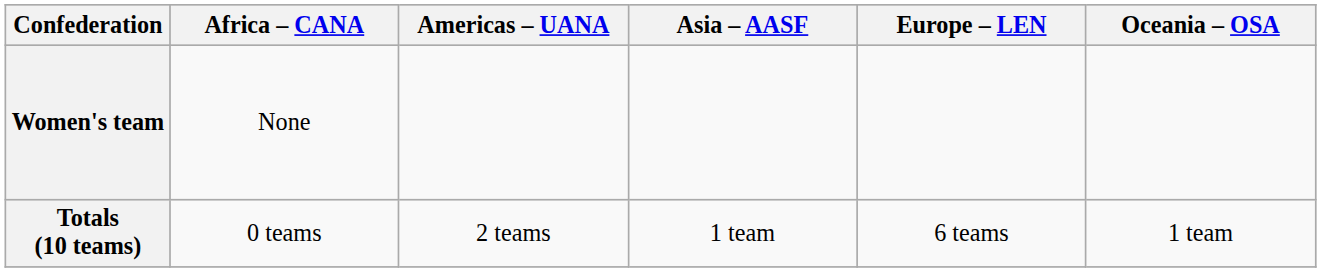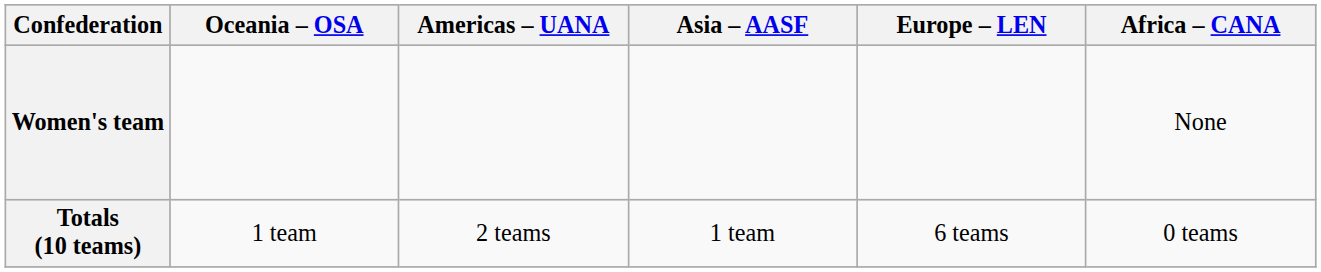columns swapped: Africa – CANA <-> Oceania – OSA
